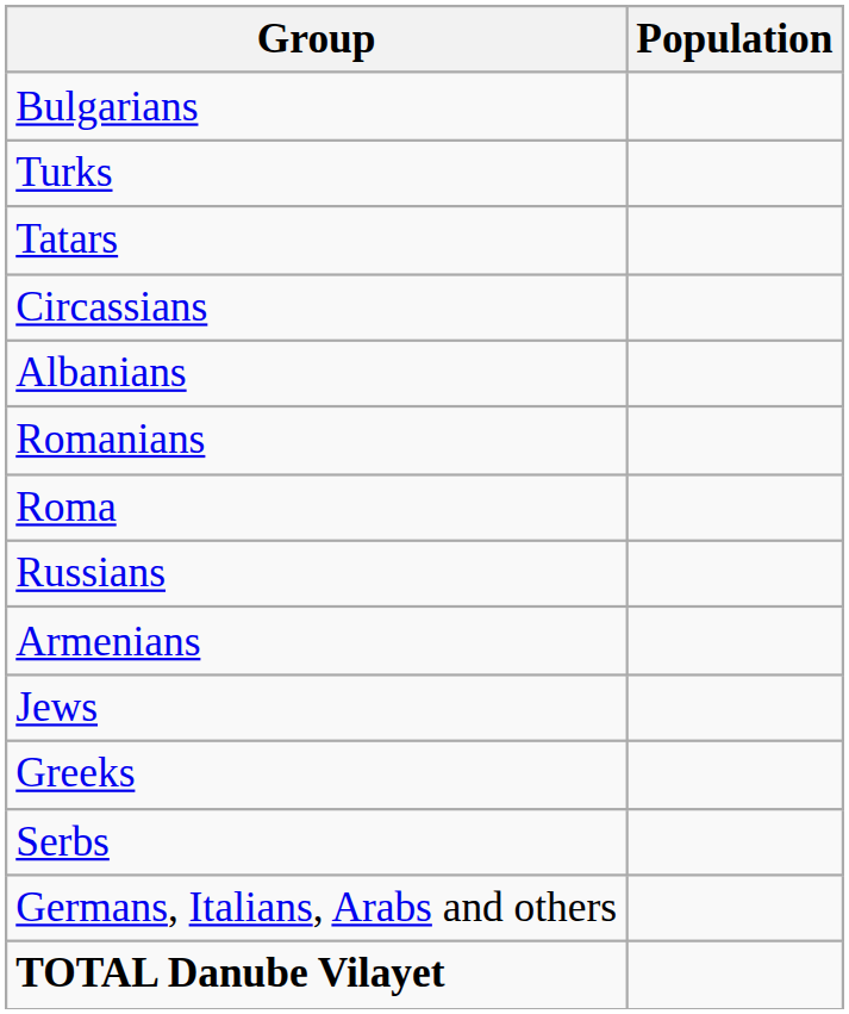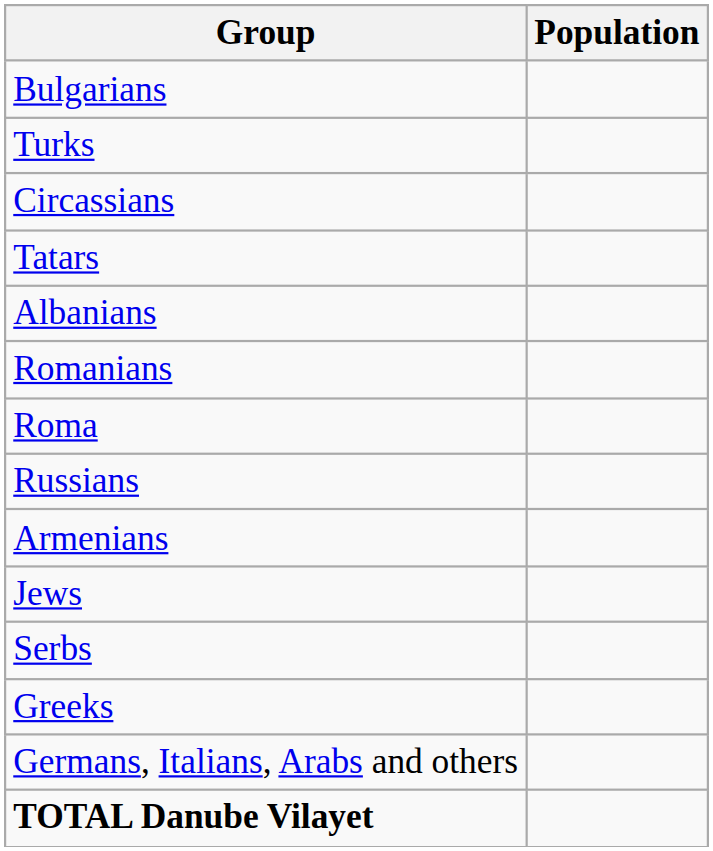rows swapped: Tatars <-> Circassians
rows swapped: Greeks <-> Serbs
